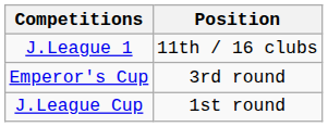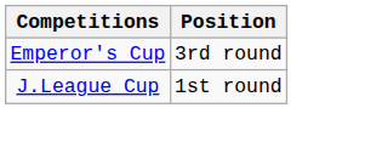- row: J.League 1 | 11th / 16 clubs
